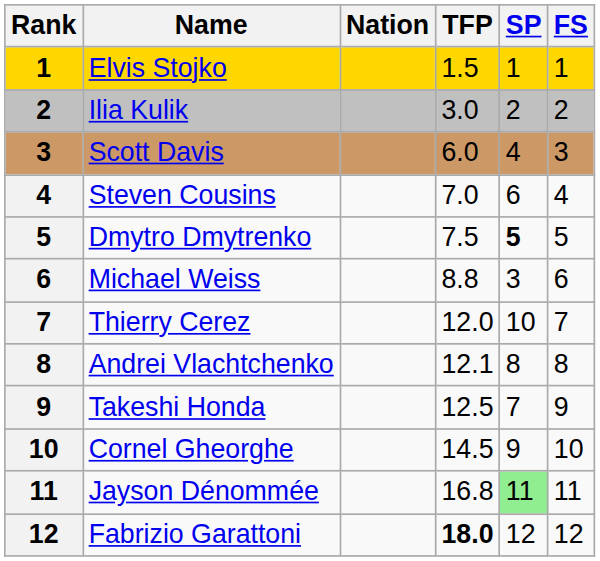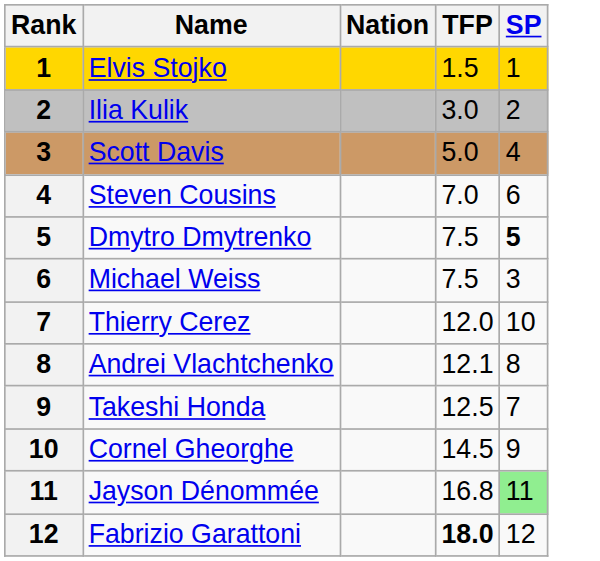- column: FS | 1 | 2 | 3 | 4 | 5 | 6 | 7 | 8 | 9 | 10 | 11 | 12
Scott Davis | TFP: 6.0 -> 5.0
Michael Weiss | TFP: 8.8 -> 7.5
